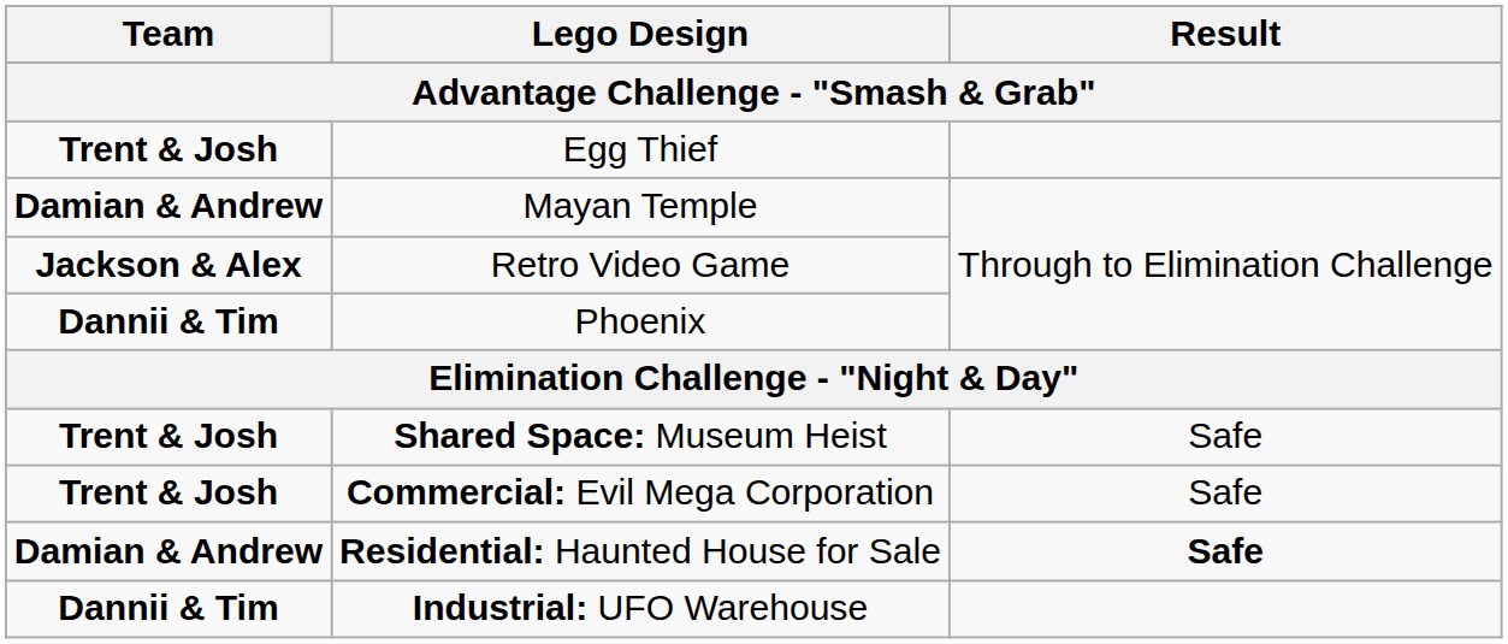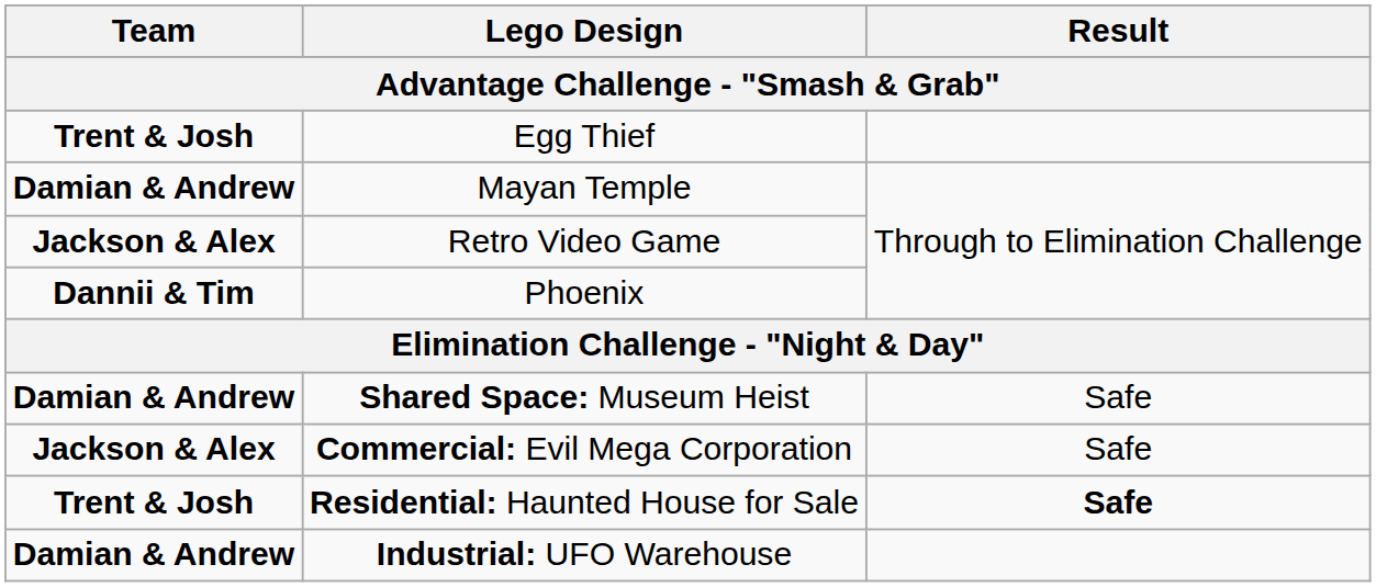Shared Space: Museum Heist | Team: Trent & Josh -> Damian & Andrew
Commercial: Evil Mega Corporation | Team: Trent & Josh -> Jackson & Alex
Residential: Haunted House for Sale | Team: Damian & Andrew -> Trent & Josh
Industrial: UFO Warehouse | Team: Dannii & Tim -> Damian & Andrew
